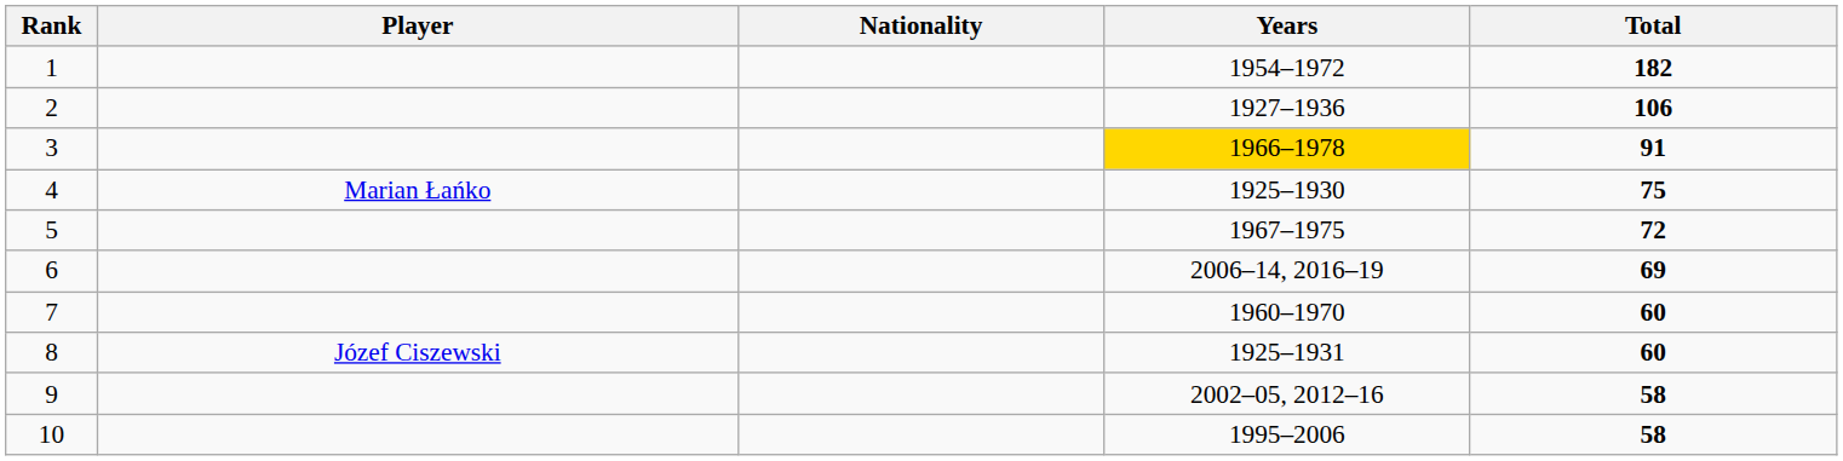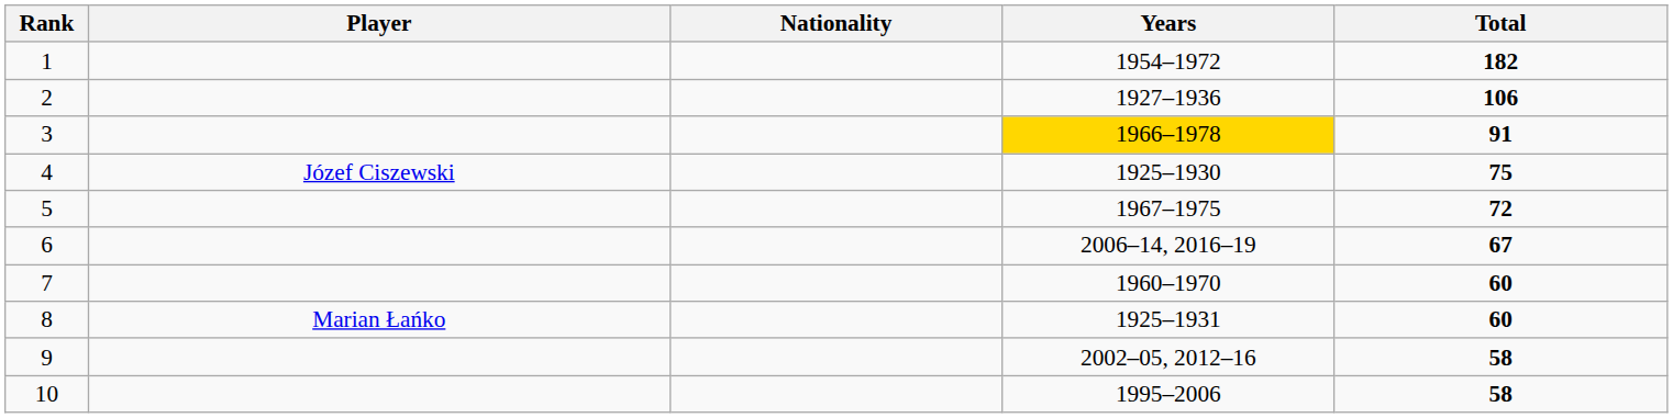4 | Player: Marian Łańko -> Józef Ciszewski
6 | Total: 69 -> 67
8 | Player: Józef Ciszewski -> Marian Łańko
